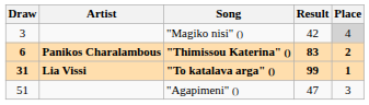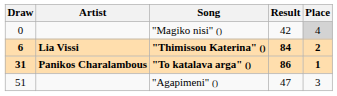"Magiko nisi" () | Draw: 3 -> 0
"Thimissou Katerina" () | Artist: Panikos Charalambous -> Lia Vissi
"Thimissou Katerina" () | Result: 83 -> 84
"To katalava arga" () | Artist: Lia Vissi -> Panikos Charalambous
"To katalava arga" () | Result: 99 -> 86
